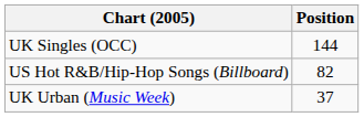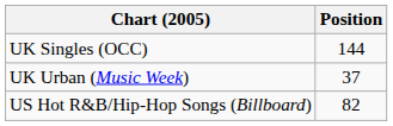rows swapped: UK Urban (Music Week) <-> US Hot R&B/Hip-Hop Songs (Billboard)
